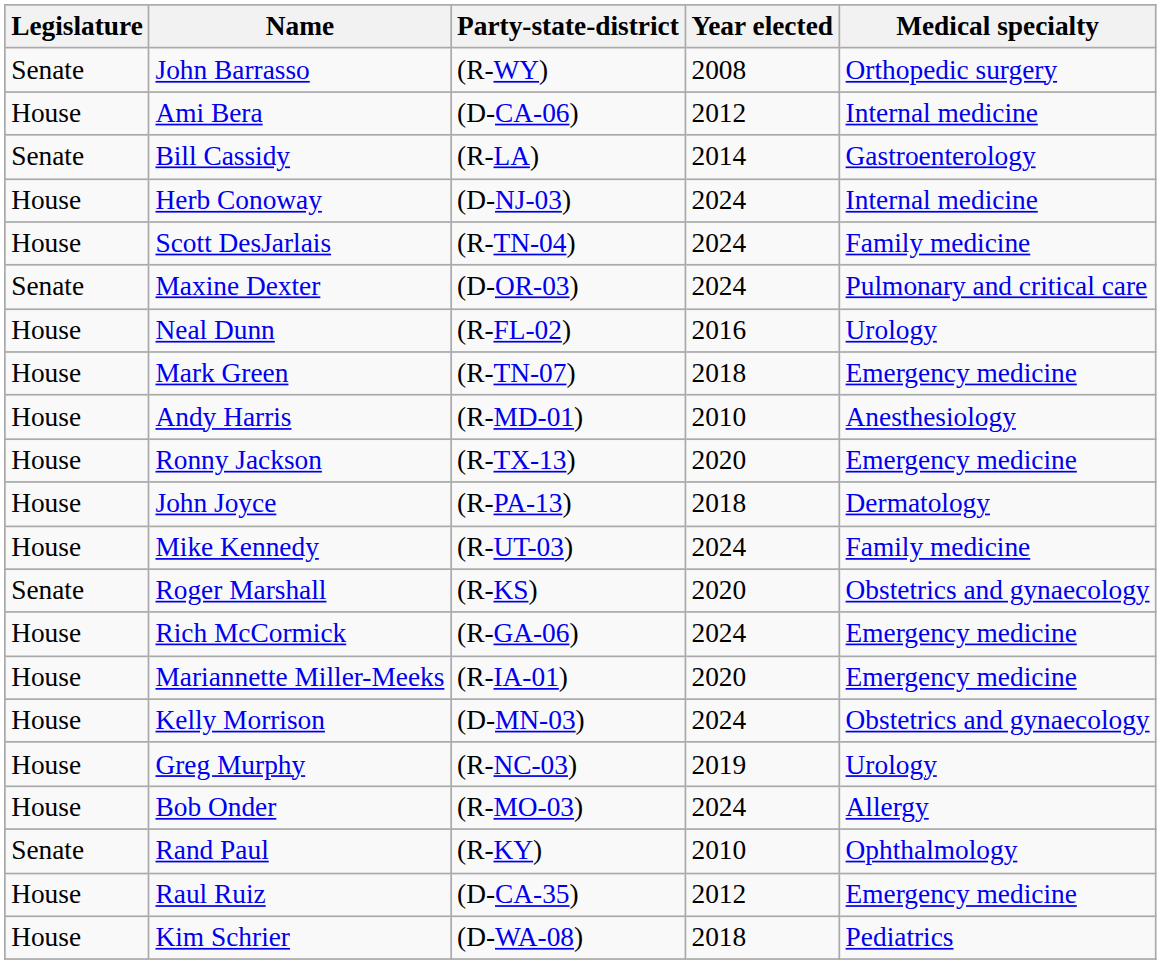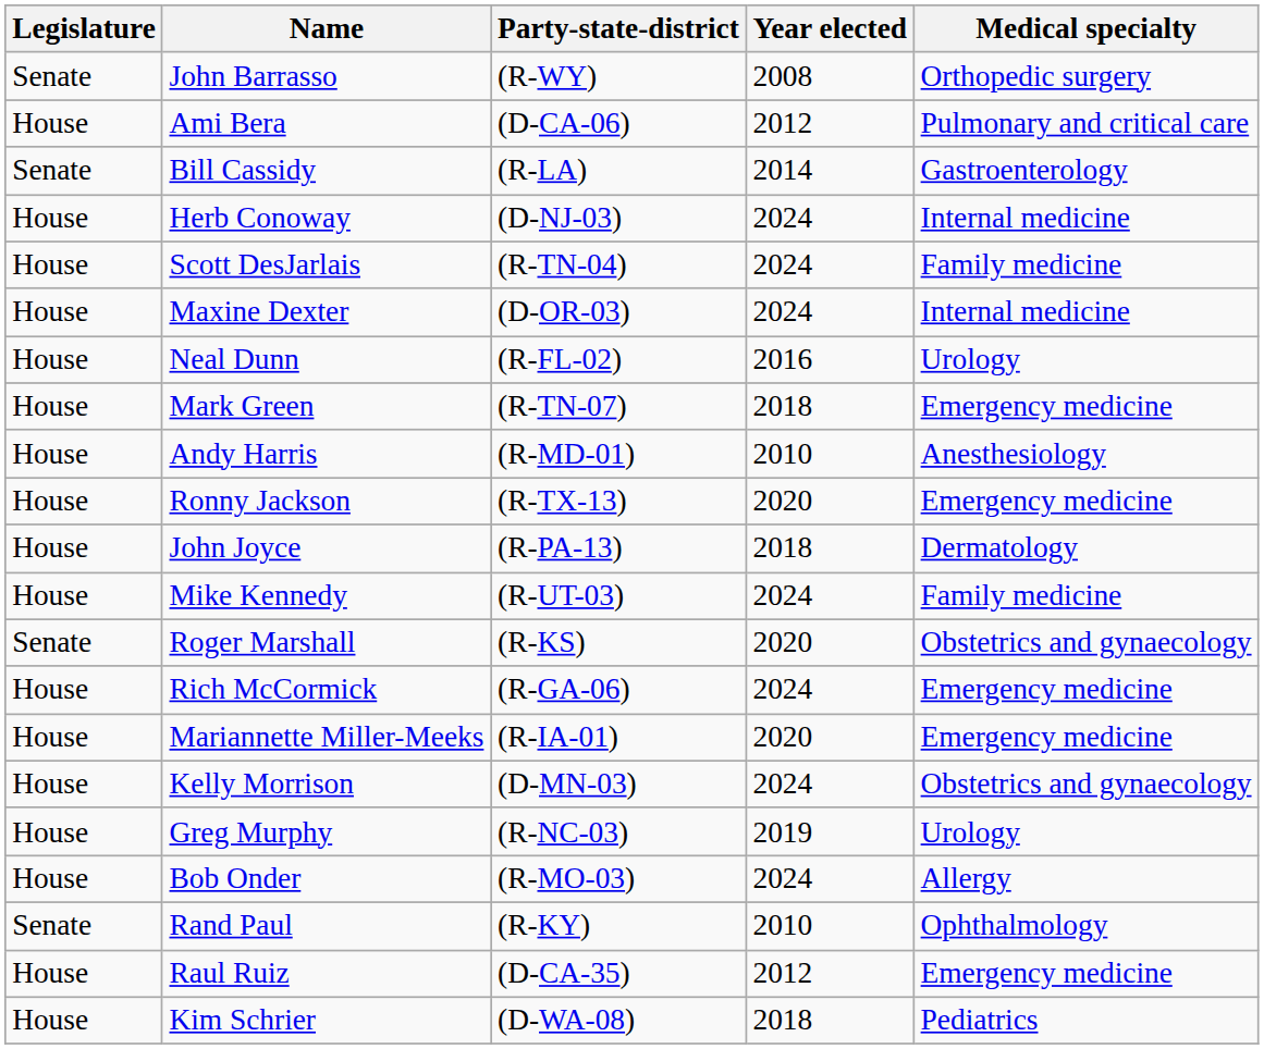Ami Bera | Medical specialty: Internal medicine -> Pulmonary and critical care
Maxine Dexter | Legislature: Senate -> House
Maxine Dexter | Medical specialty: Pulmonary and critical care -> Internal medicine
